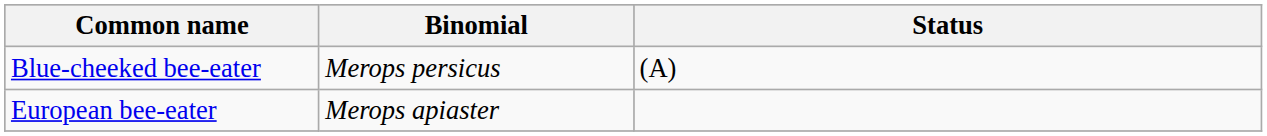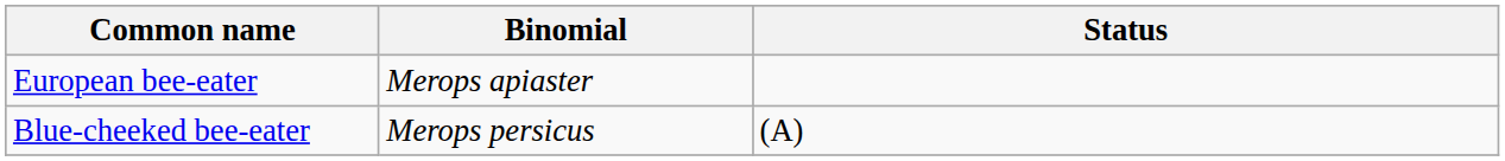rows swapped: Blue-cheeked bee-eater <-> European bee-eater
